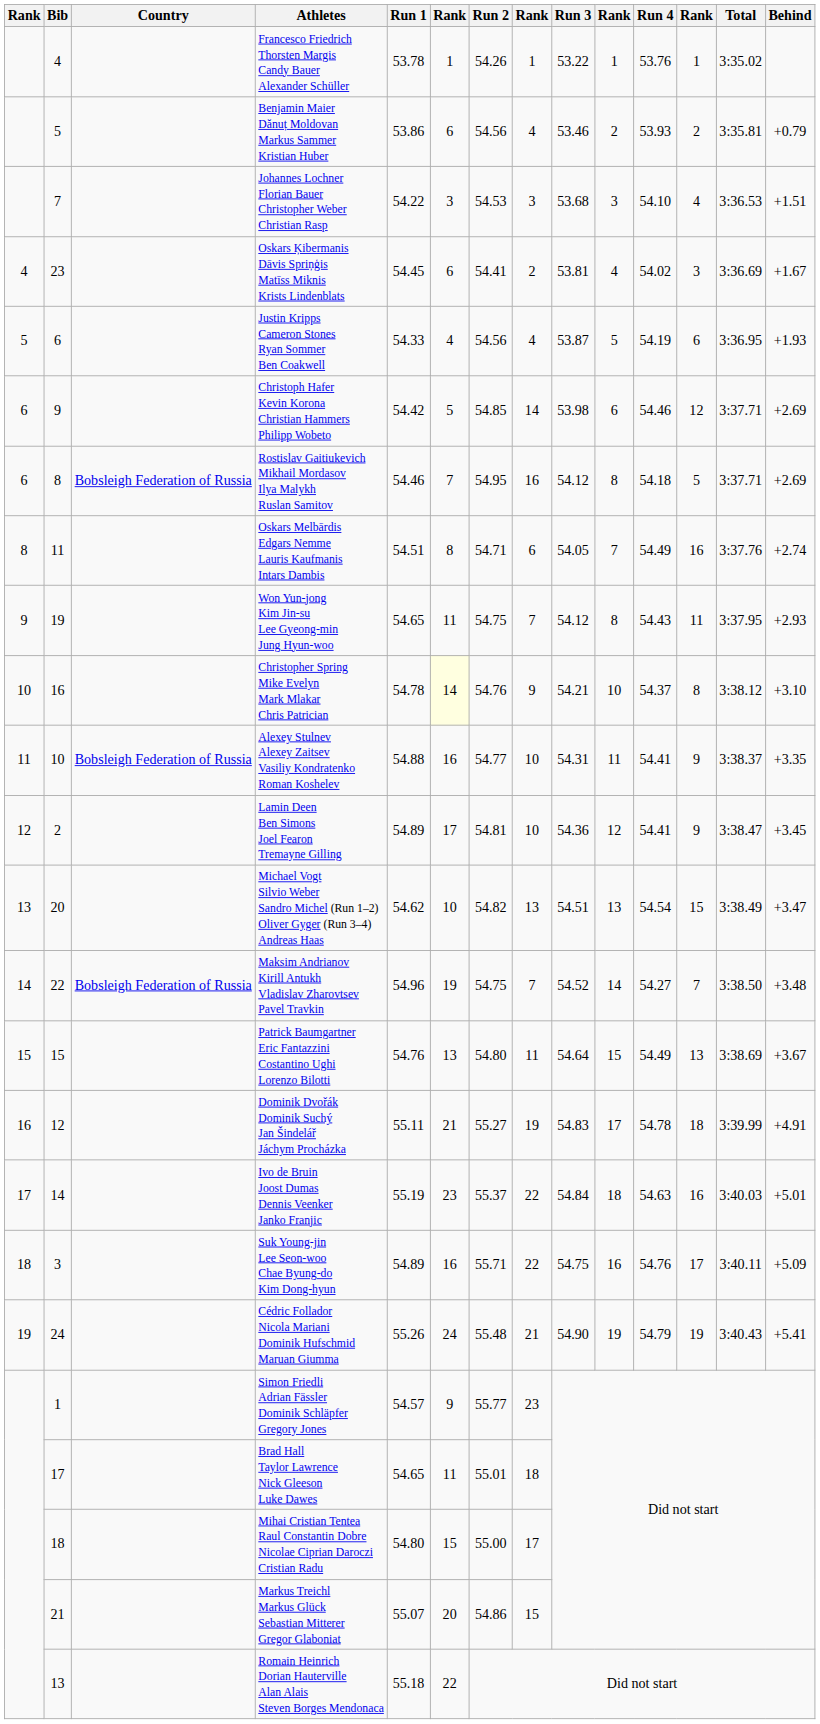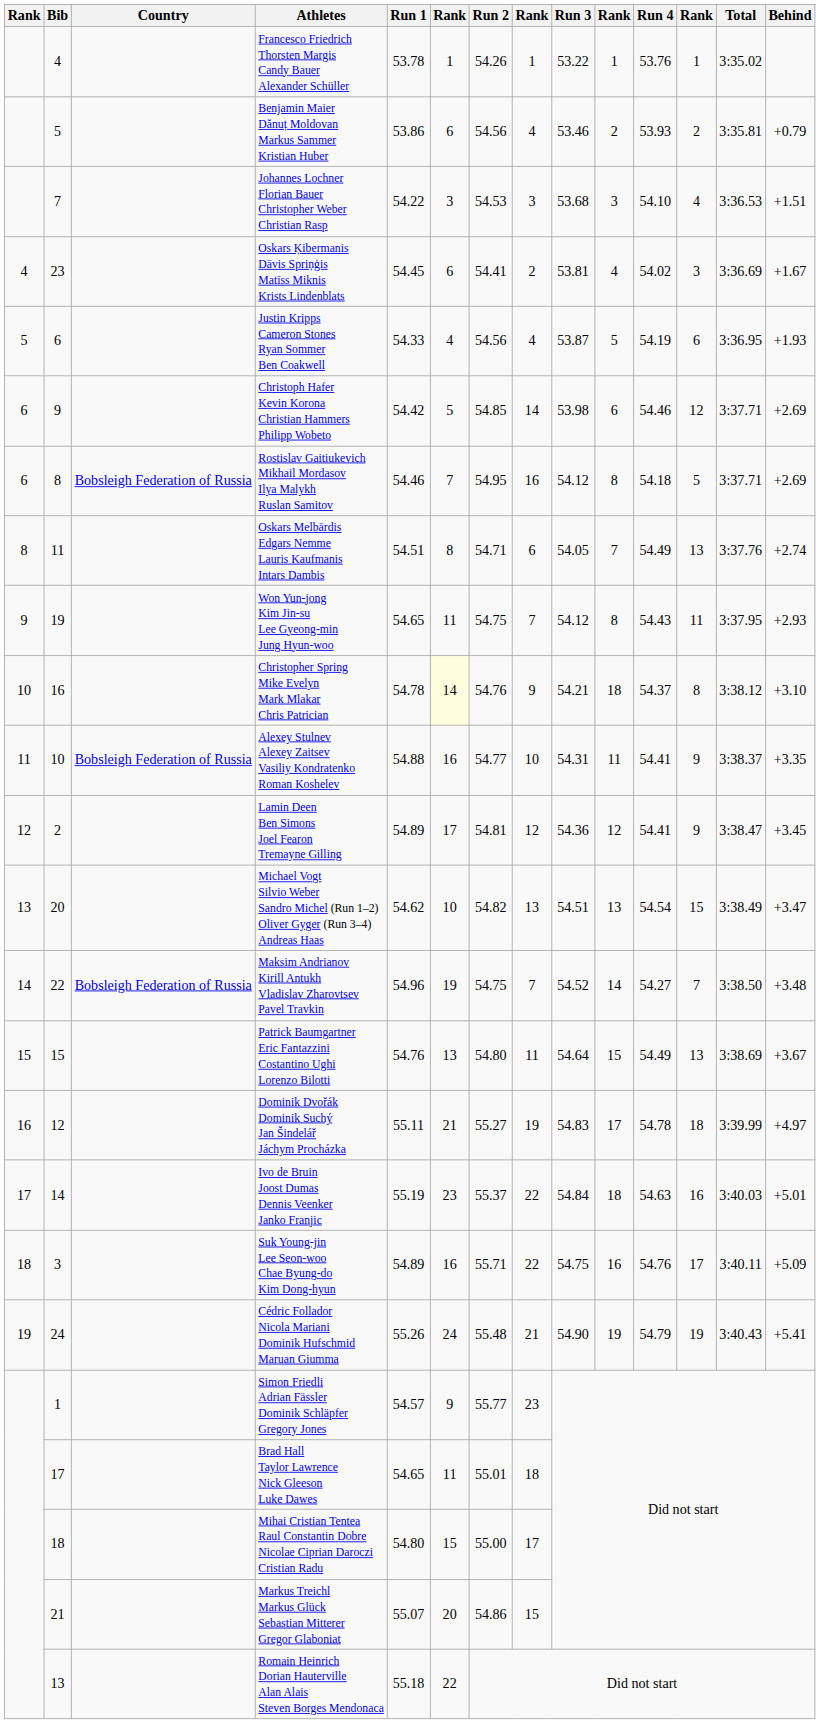Oskars Melbārdis Edgars Nemme Lauris Kaufmanis Intars Dambis | column 12: 16 -> 13
Christopher Spring Mike Evelyn Mark Mlakar Chris Patrician | column 10: 10 -> 18
Lamin Deen Ben Simons Joel Fearon Tremayne Gilling | column 8: 10 -> 12
Dominik Dvořák Dominik Suchý Jan Šindelář Jáchym Procházka | Behind: +4.91 -> +4.97
